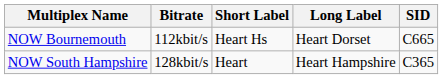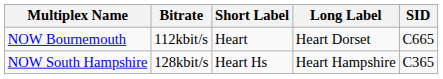NOW Bournemouth | Short Label: Heart Hs -> Heart
NOW South Hampshire | Short Label: Heart -> Heart Hs
